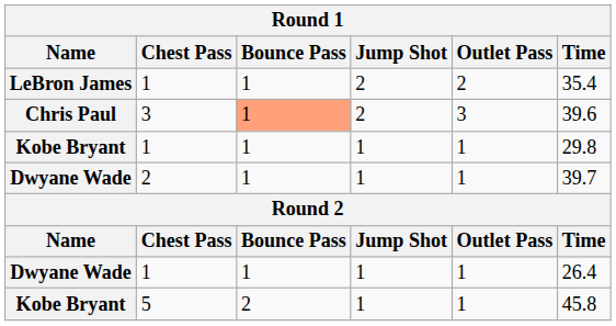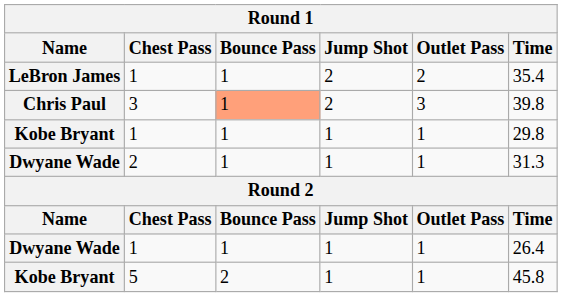Chris Paul | Time: 39.6 -> 39.8
Dwyane Wade / 2 | Time: 39.7 -> 31.3
